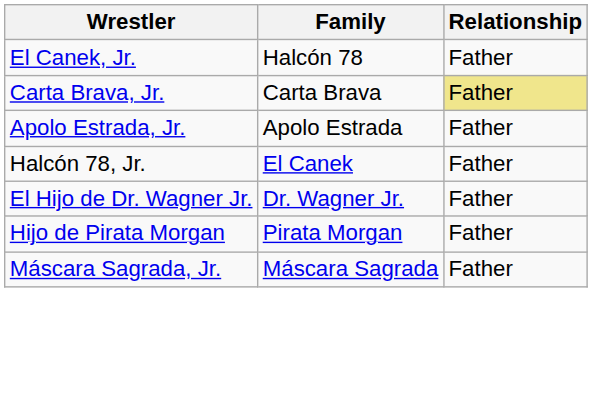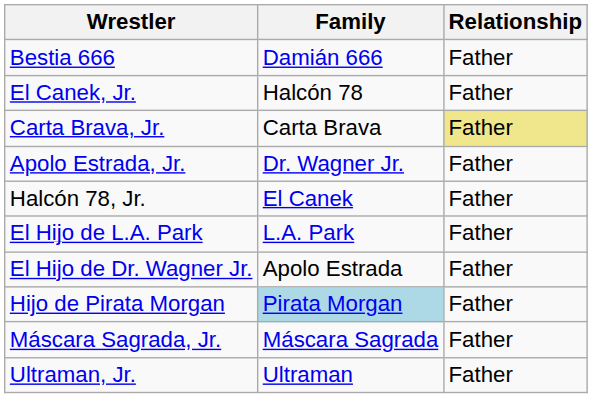+ row: Bestia 666 | Damián 666 | Father
Apolo Estrada, Jr. | Family: Apolo Estrada -> Dr. Wagner Jr.
+ row: El Hijo de L.A. Park | L.A. Park | Father
El Hijo de Dr. Wagner Jr. | Family: Dr. Wagner Jr. -> Apolo Estrada
Hijo de Pirata Morgan | Family: no background -> lightblue background
+ row: Ultraman, Jr. | Ultraman | Father
